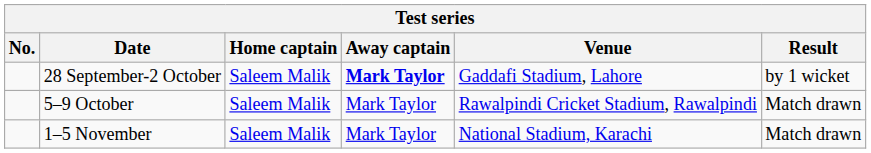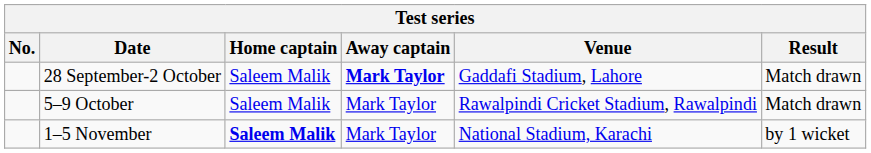28 September-2 October | Result: by 1 wicket -> Match drawn
1–5 November | Home captain: normal -> bold
1–5 November | Result: Match drawn -> by 1 wicket
